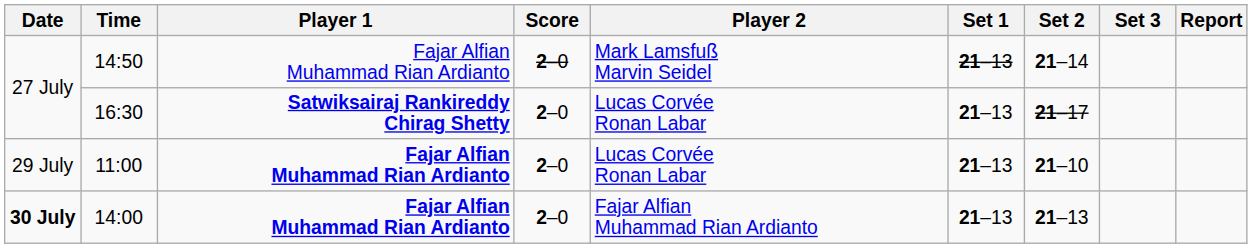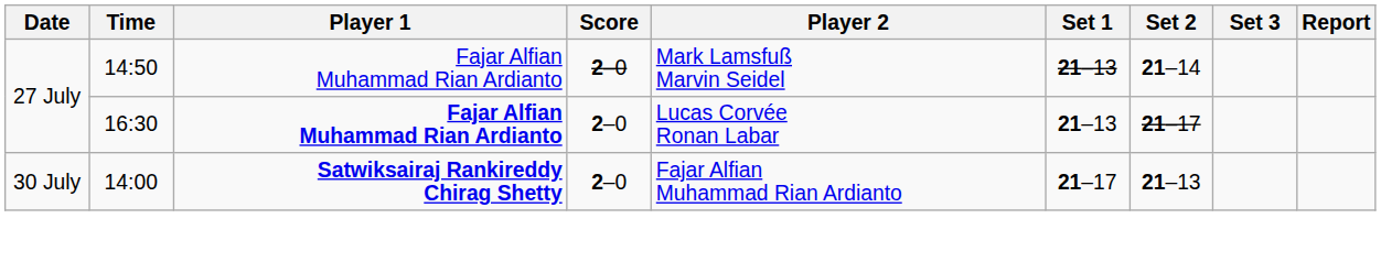16:30 | Player 1: Satwiksairaj Rankireddy Chirag Shetty -> Fajar Alfian Muhammad Rian Ardianto
- row: 29 July | 11:00 | Fajar Alfian Muhammad Rian Ardianto | 2–0 | Lucas Corvée Ronan Labar | 21–13 | 21–10
14:00 | Date: bold -> normal
14:00 | Player 1: Fajar Alfian Muhammad Rian Ardianto -> Satwiksairaj Rankireddy Chirag Shetty
14:00 | Set 1: 21–13 -> 21–17
